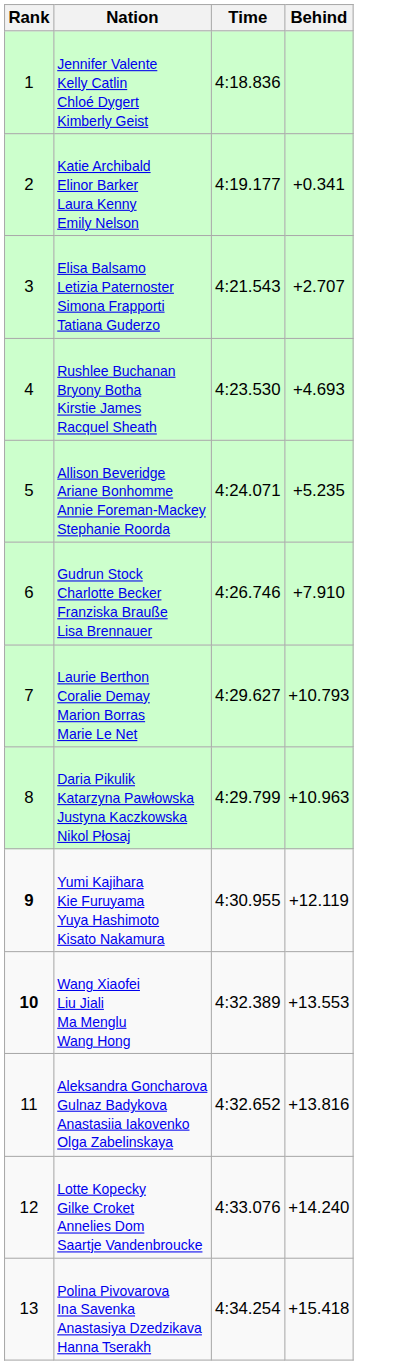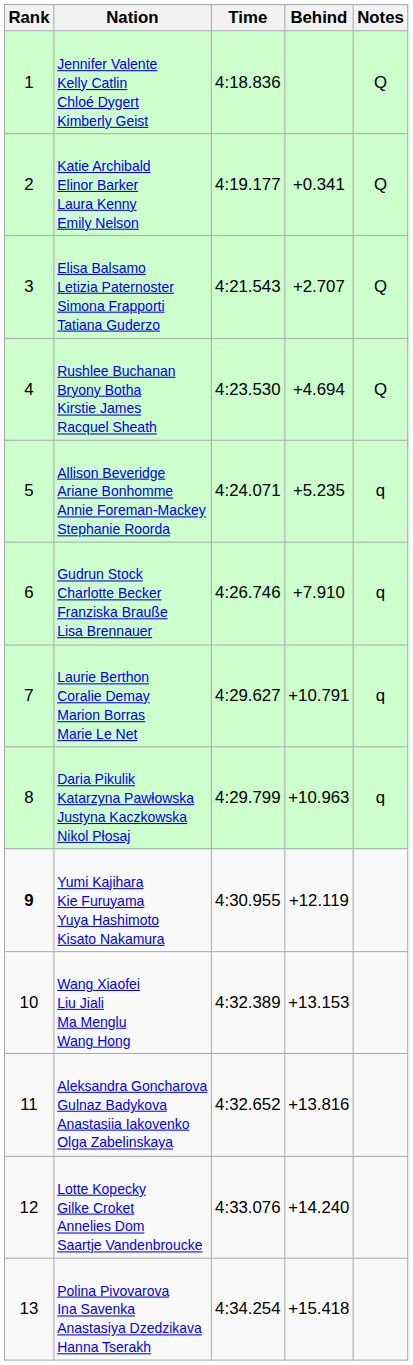+ column: Notes | Q | Q | Q | Q | q | q | q | q
Rushlee Buchanan Bryony Botha Kirstie James Racquel Sheath | Behind: +4.693 -> +4.694
Laurie Berthon Coralie Demay Marion Borras Marie Le Net | Behind: +10.793 -> +10.791
Wang Xiaofei Liu Jiali Ma Menglu Wang Hong | Rank: bold -> normal
Wang Xiaofei Liu Jiali Ma Menglu Wang Hong | Behind: +13.553 -> +13.153
